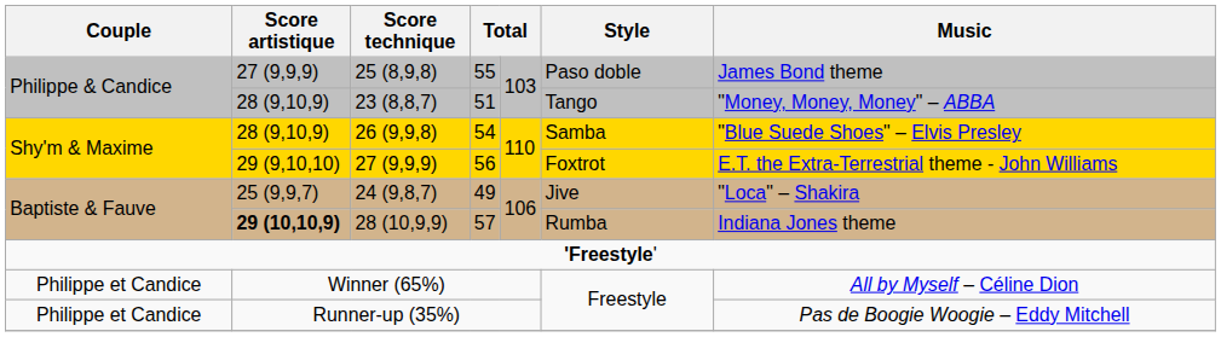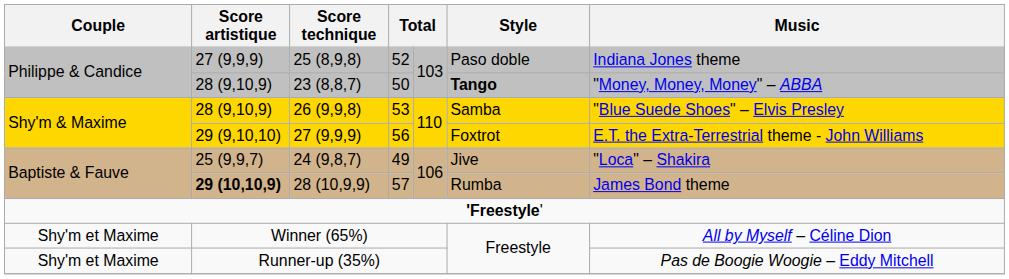25 (8,9,8) | column 4: 55 -> 52
25 (8,9,8) | Music: James Bond theme -> Indiana Jones theme
23 (8,8,7) | column 4: 51 -> 50
23 (8,8,7) | Style: normal -> bold
26 (9,9,8) | column 4: 54 -> 53
28 (10,9,9) | Music: Indiana Jones theme -> James Bond theme
Winner (65%) | Couple: Philippe et Candice -> Shy'm et Maxime
Runner-up (35%) | Couple: Philippe et Candice -> Shy'm et Maxime
